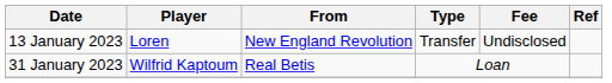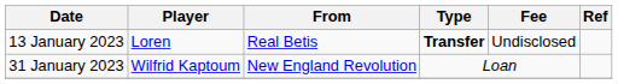13 January 2023 | From: New England Revolution -> Real Betis
13 January 2023 | Type: normal -> bold
31 January 2023 | From: Real Betis -> New England Revolution
